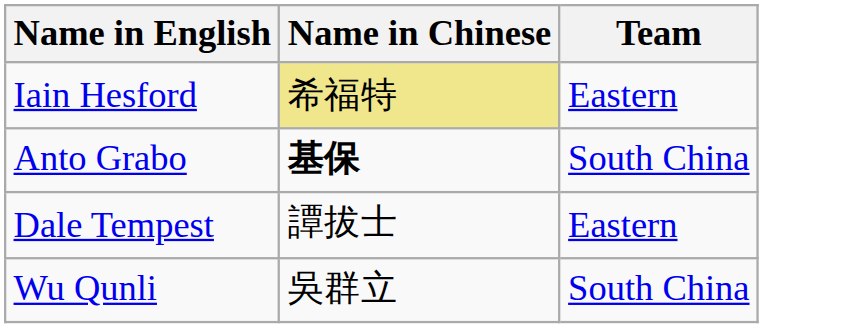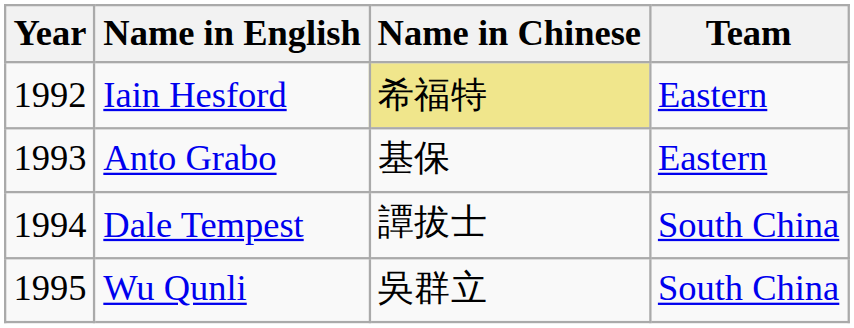+ column: Year | 1992 | 1993 | 1994 | 1995
Anto Grabo | Name in Chinese: bold -> normal
Anto Grabo | Team: South China -> Eastern
Dale Tempest | Team: Eastern -> South China
